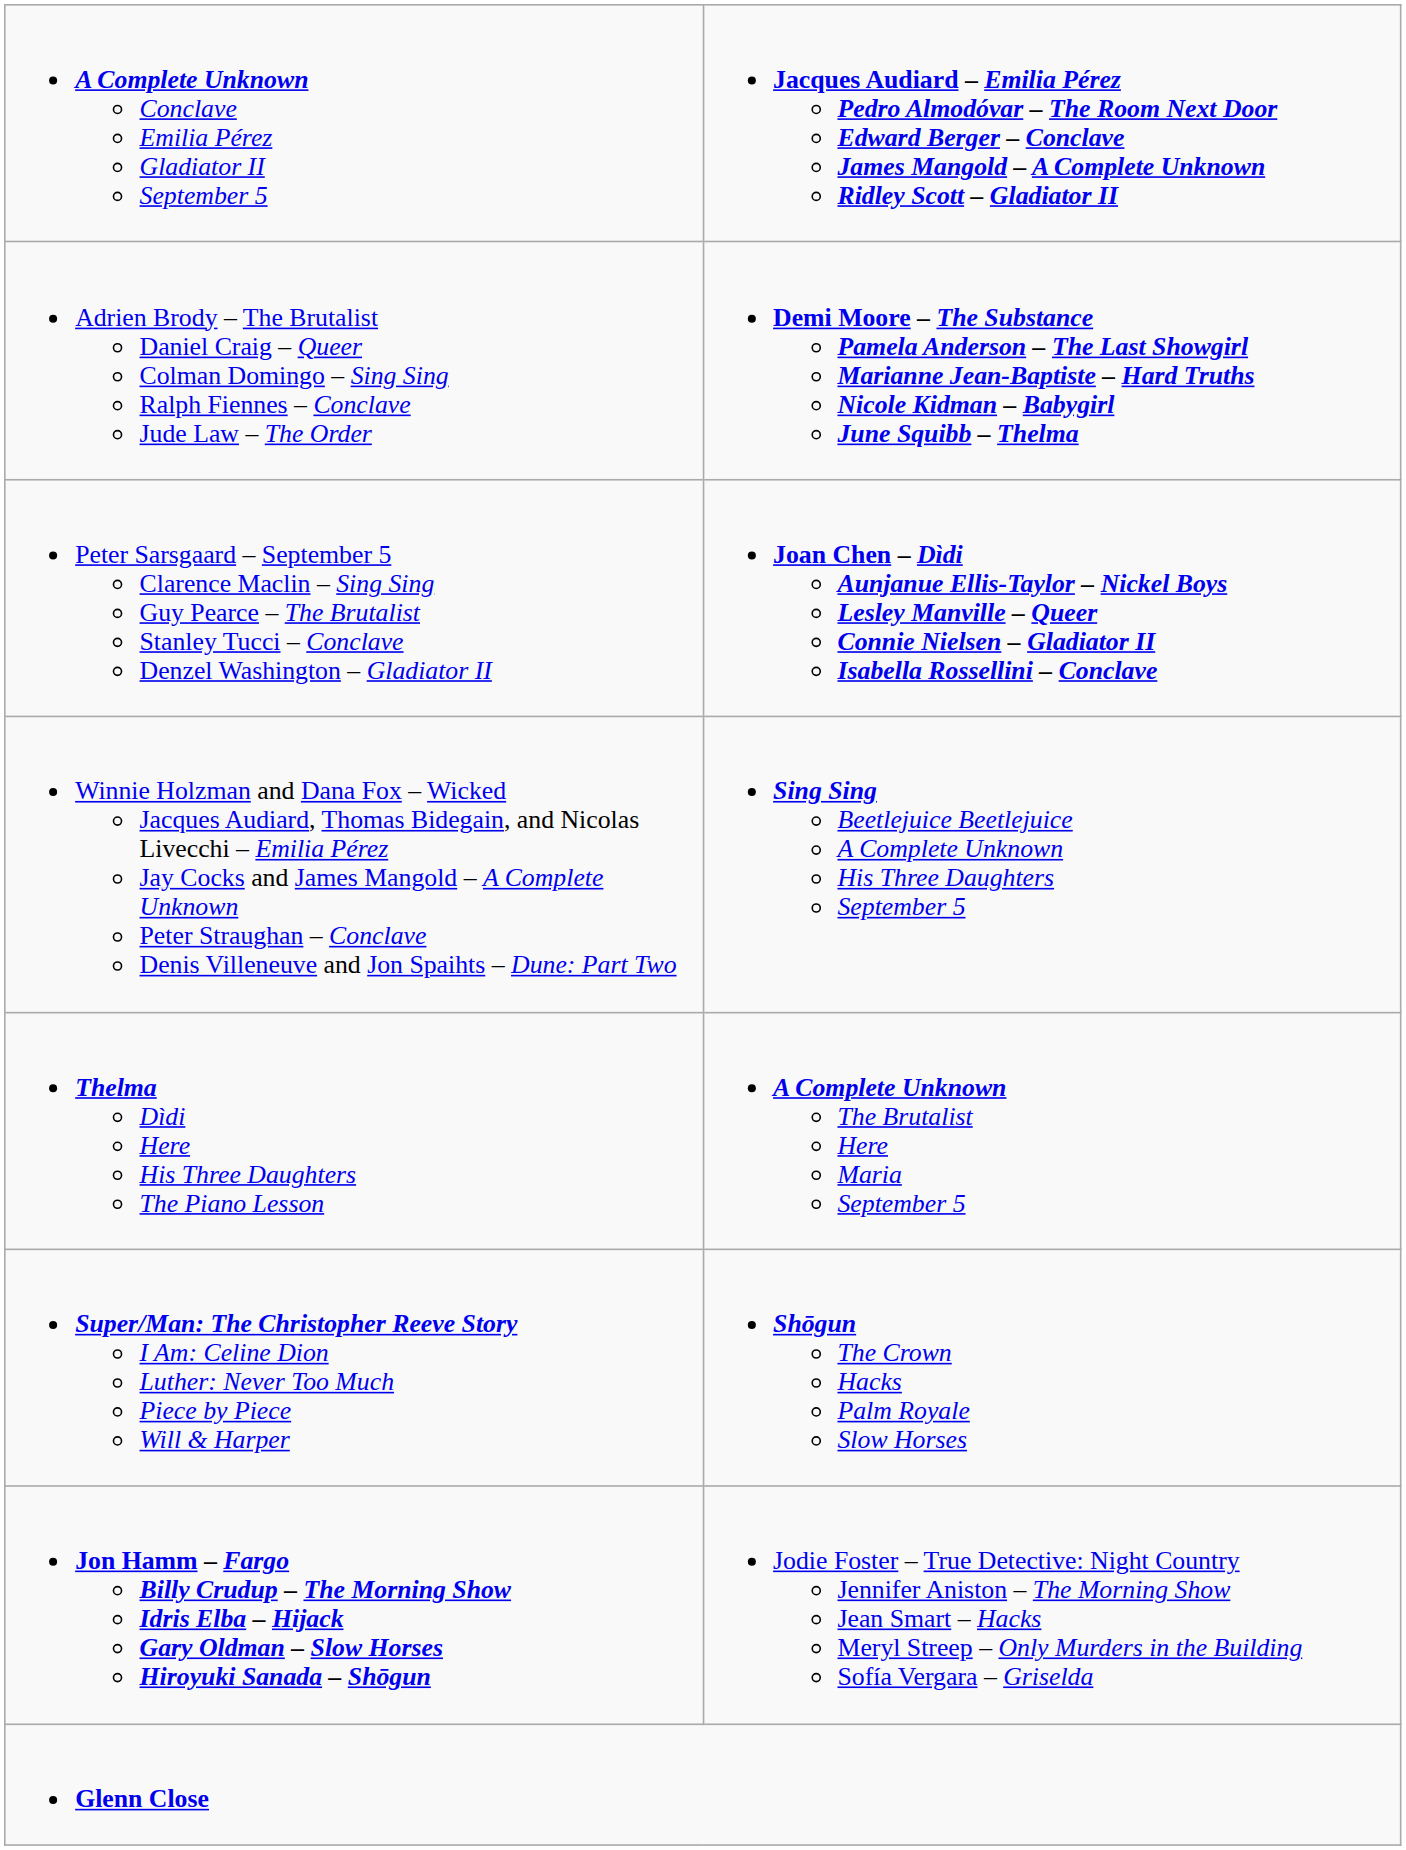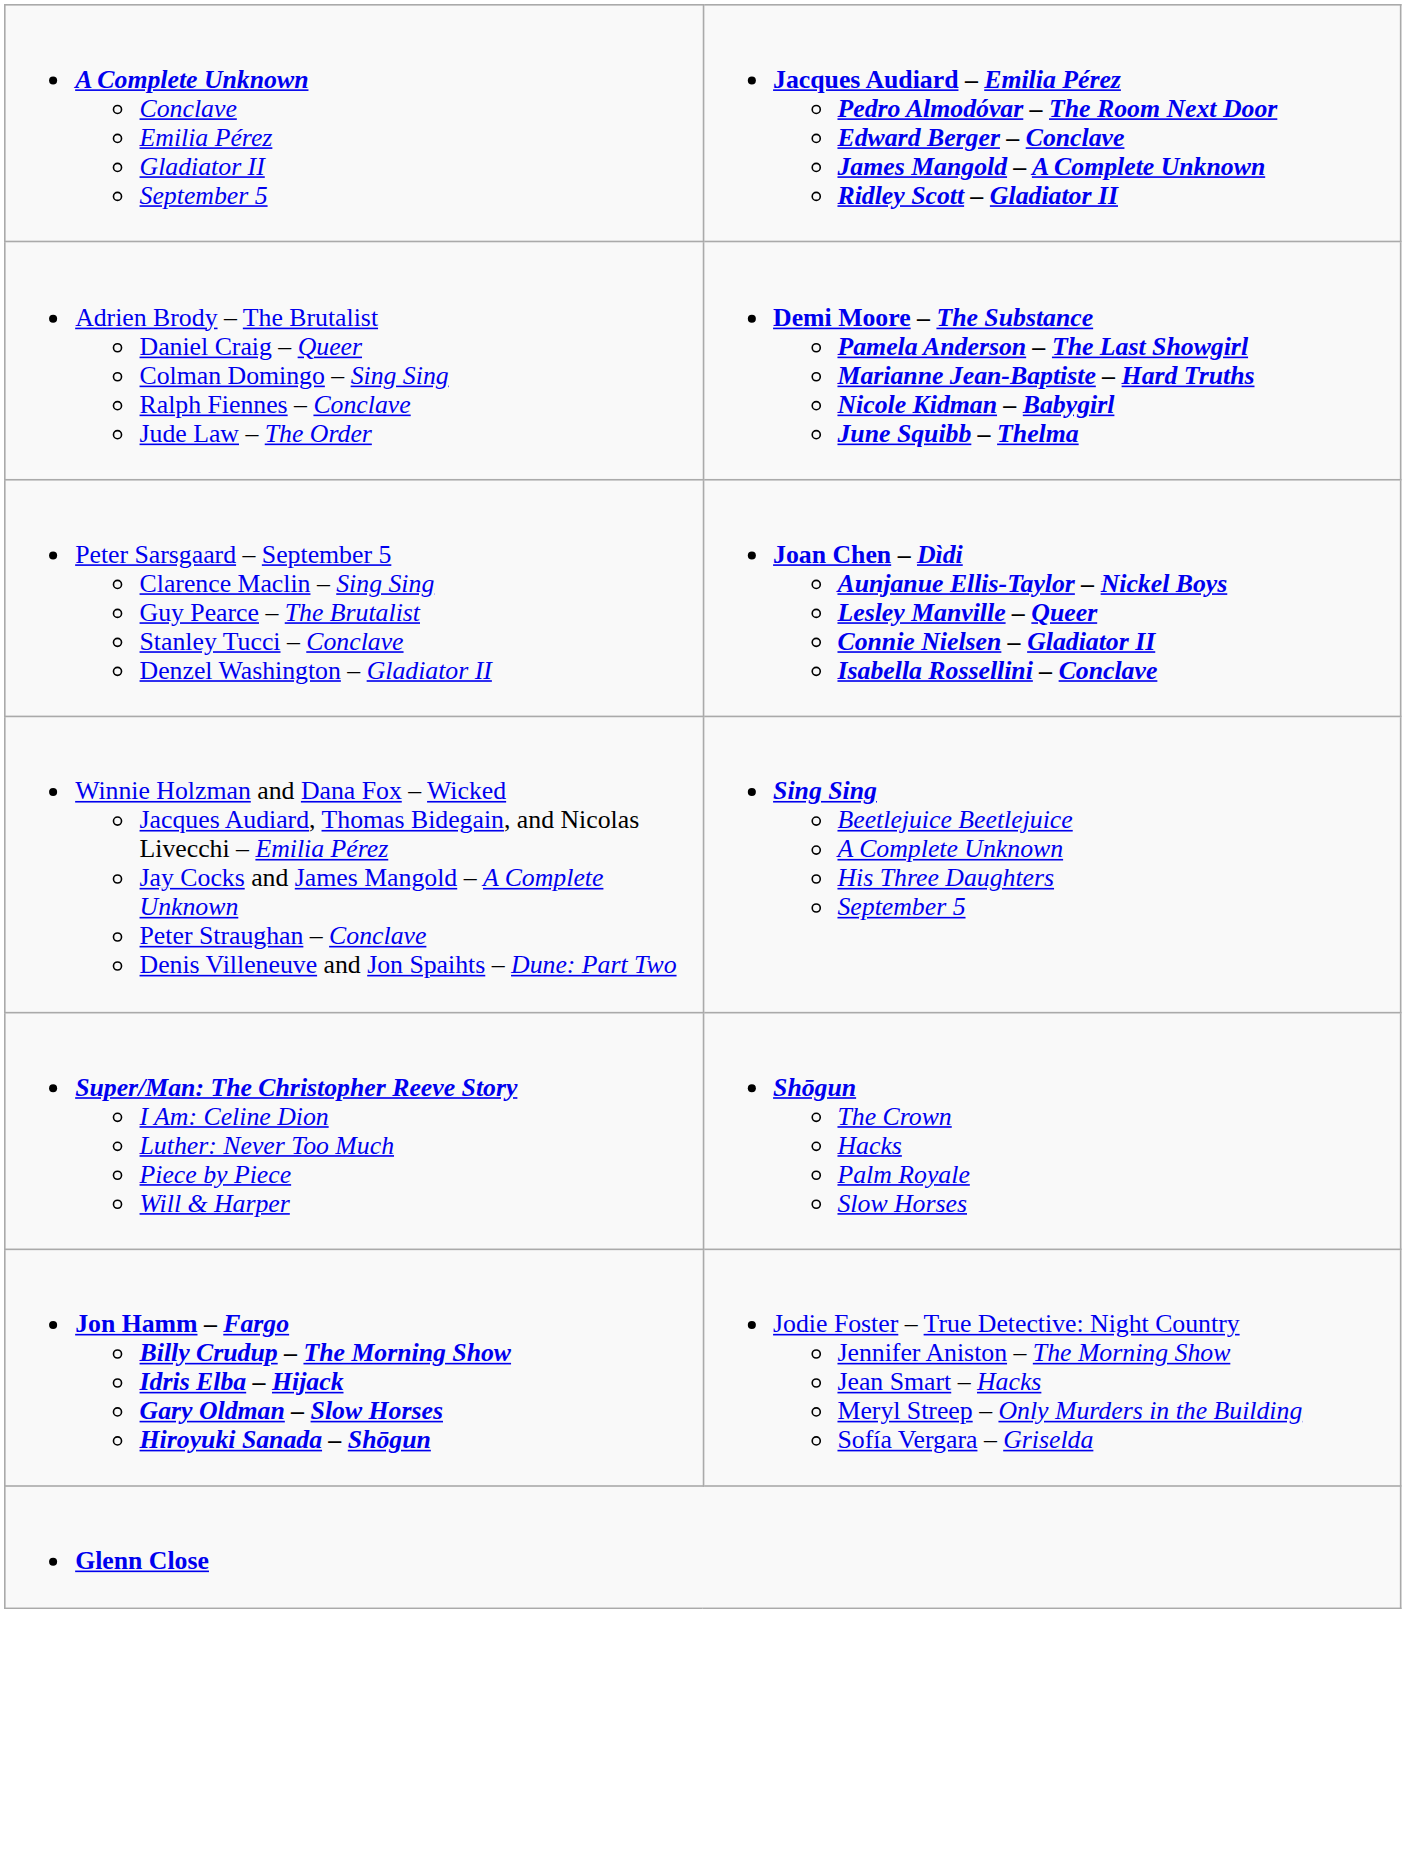- row: Thelma Dìdi Here His Three Daughters The Piano Lesson | A Complete Unknown The Brutalist Here Maria September 5
